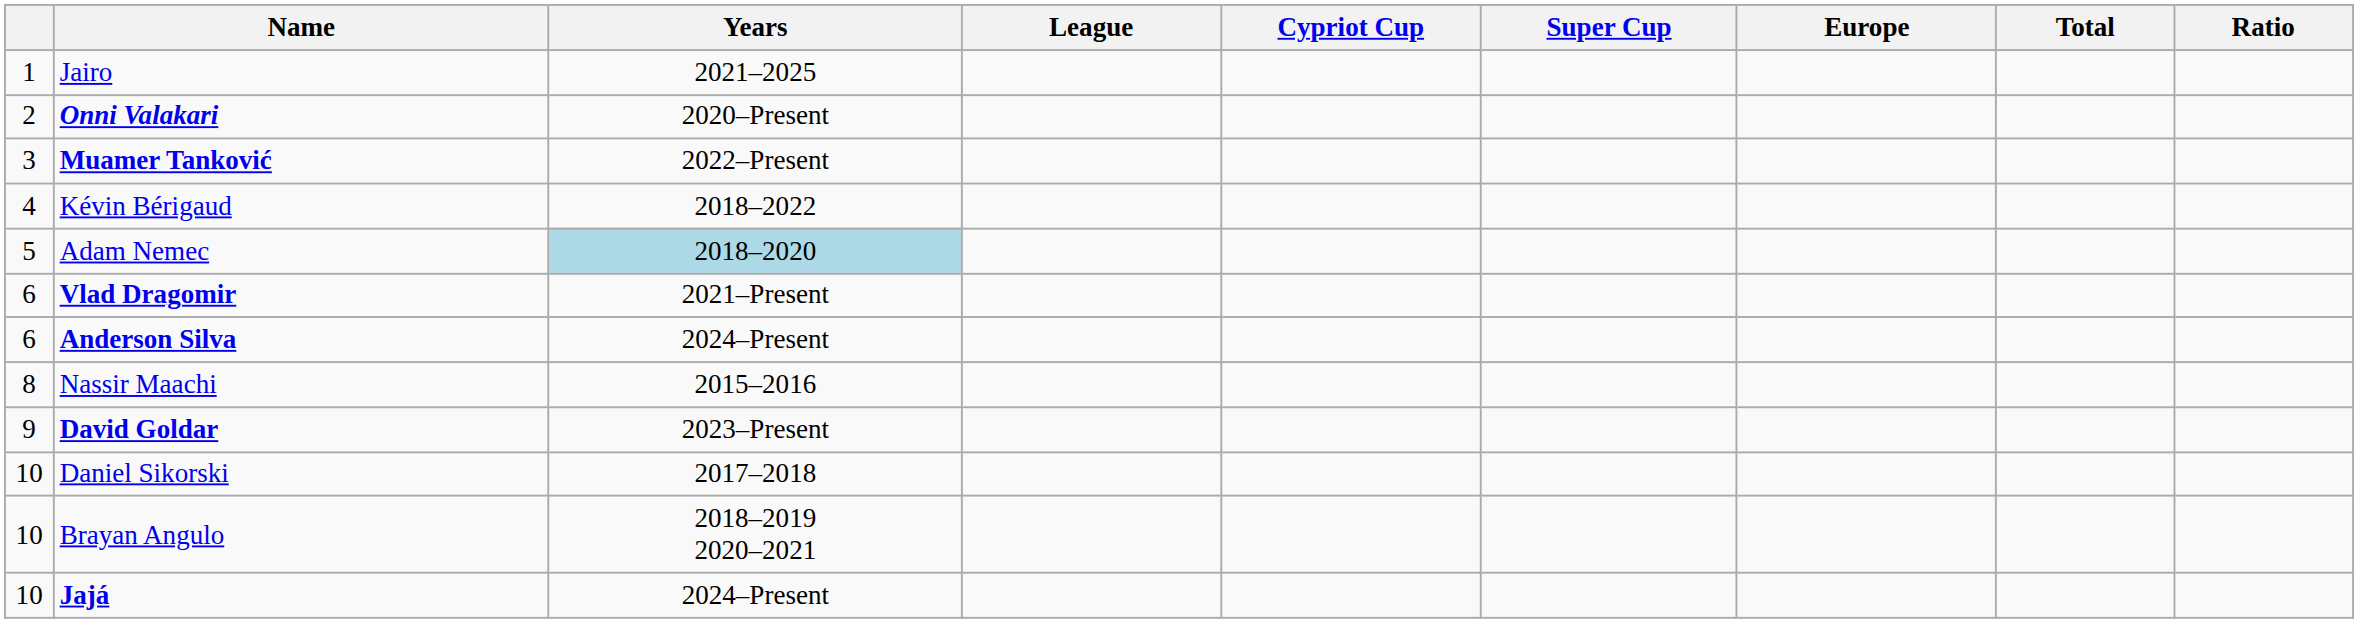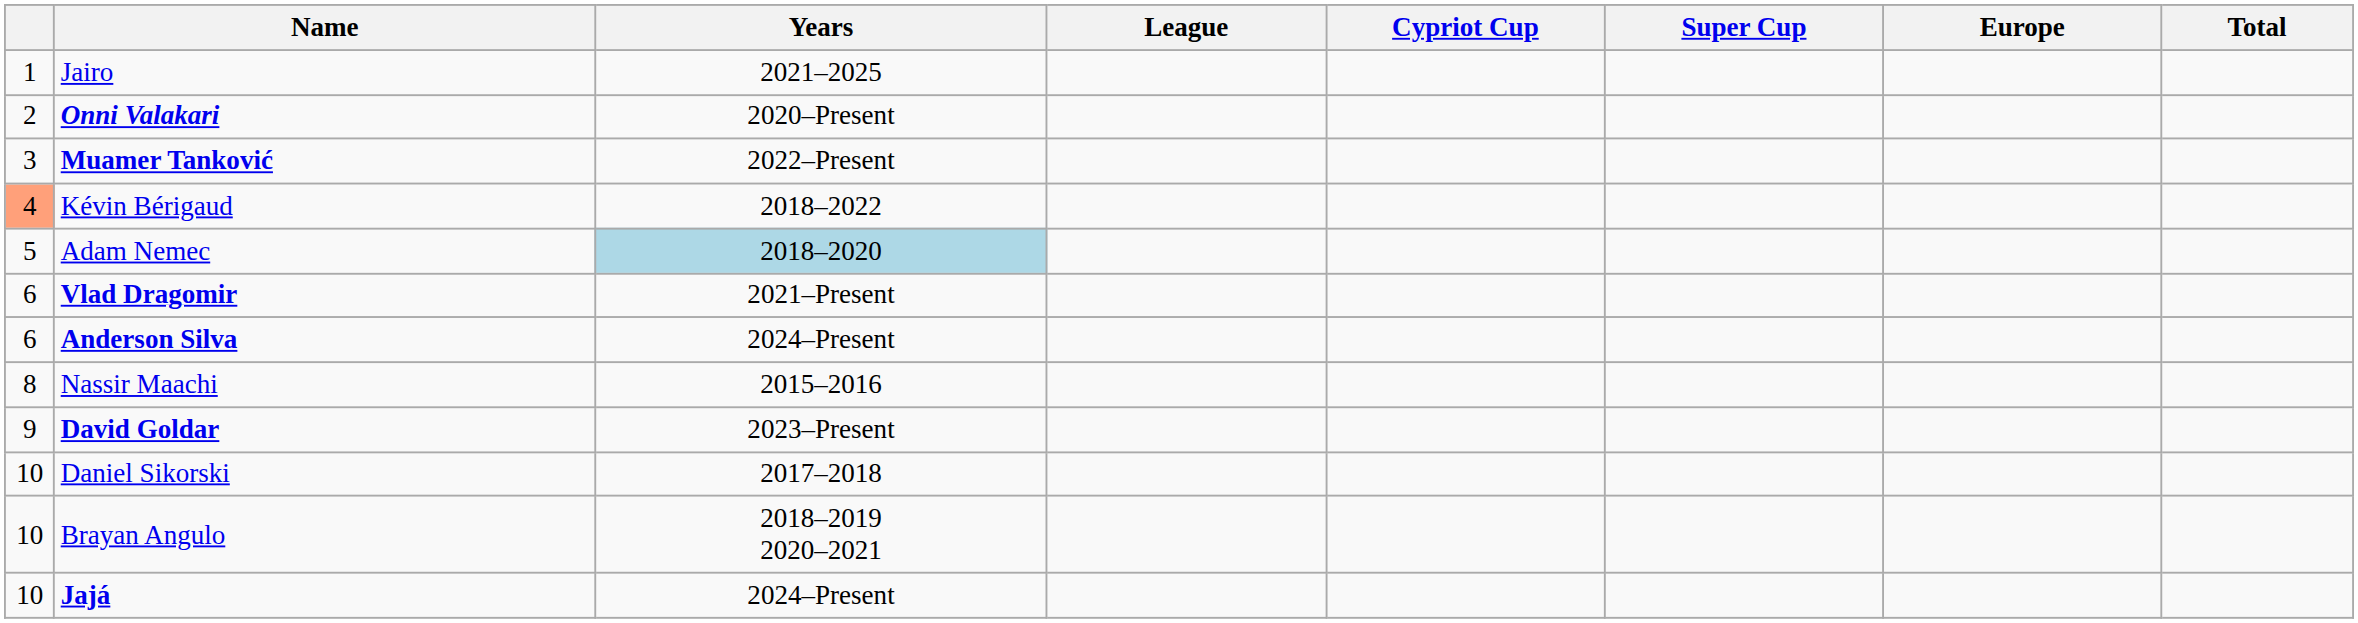- column: Ratio
Kévin Bérigaud | column 1: no background -> lightsalmon background
